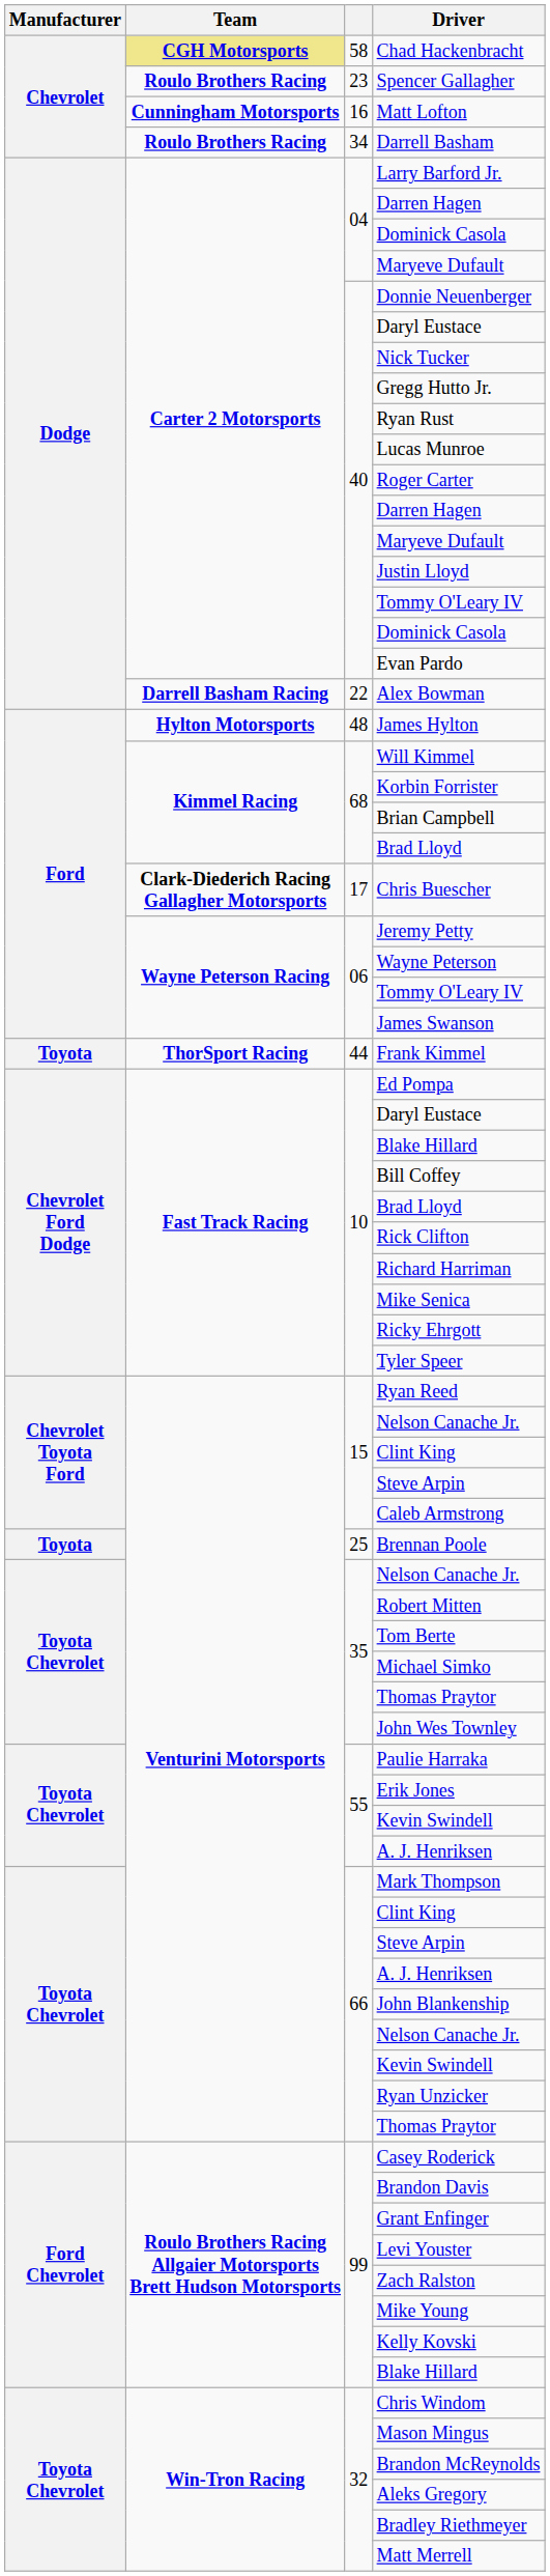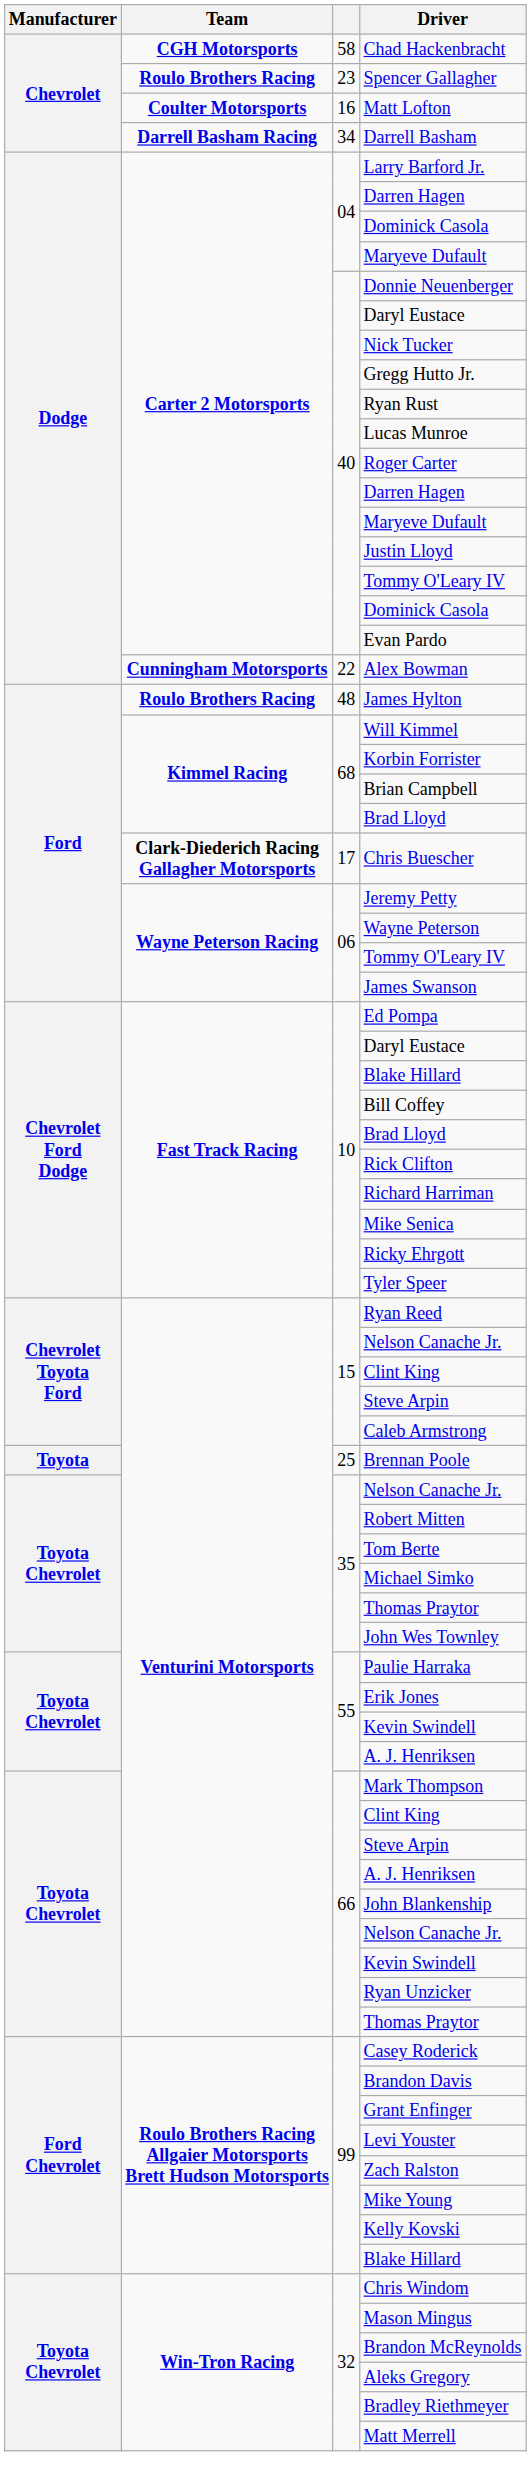Chad Hackenbracht | Team: khaki background -> no background
Matt Lofton | Team: Cunningham Motorsports -> Coulter Motorsports
Darrell Basham | Team: Roulo Brothers Racing -> Darrell Basham Racing
Alex Bowman | Team: Darrell Basham Racing -> Cunningham Motorsports
James Hylton | Team: Hylton Motorsports -> Roulo Brothers Racing
- row: Toyota | ThorSport Racing | 44 | Frank Kimmel
